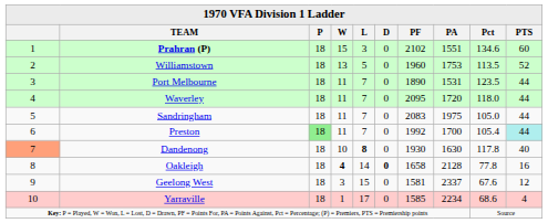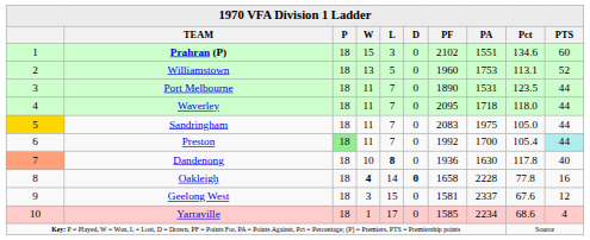Williamstown | Pct: 113.5 -> 113.1
Waverley | PA: 1720 -> 1718
Sandringham | column 1: no background -> gold background
Dandenong | PF: 1930 -> 1936
Oakleigh | PA: 2128 -> 2228
